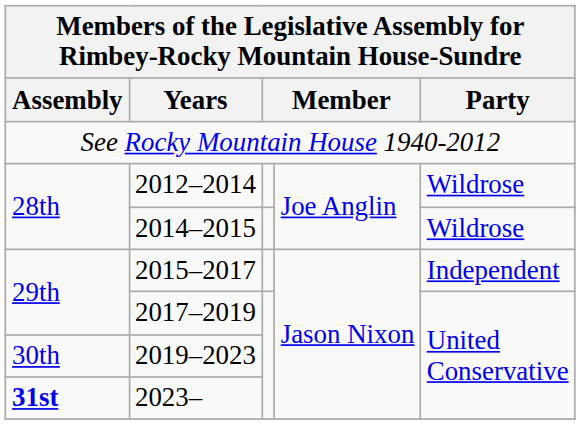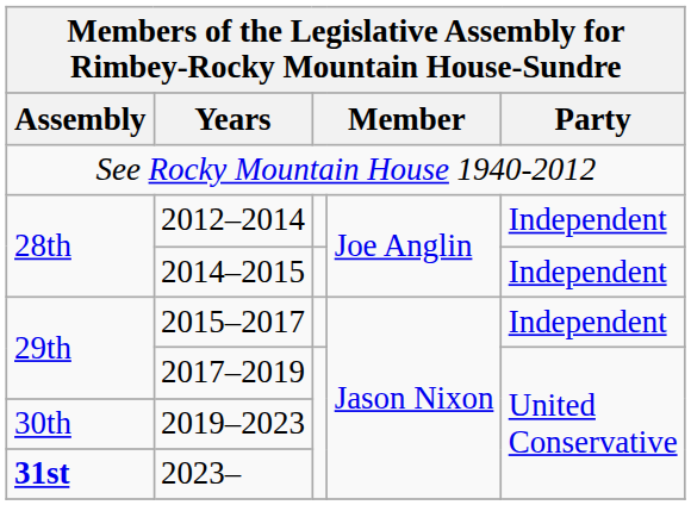2012–2014 | Party: Wildrose -> Independent
2014–2015 | Party: Wildrose -> Independent
